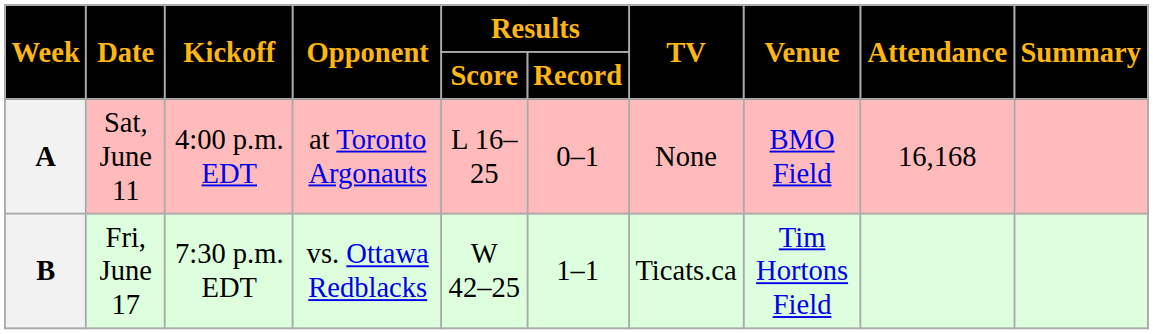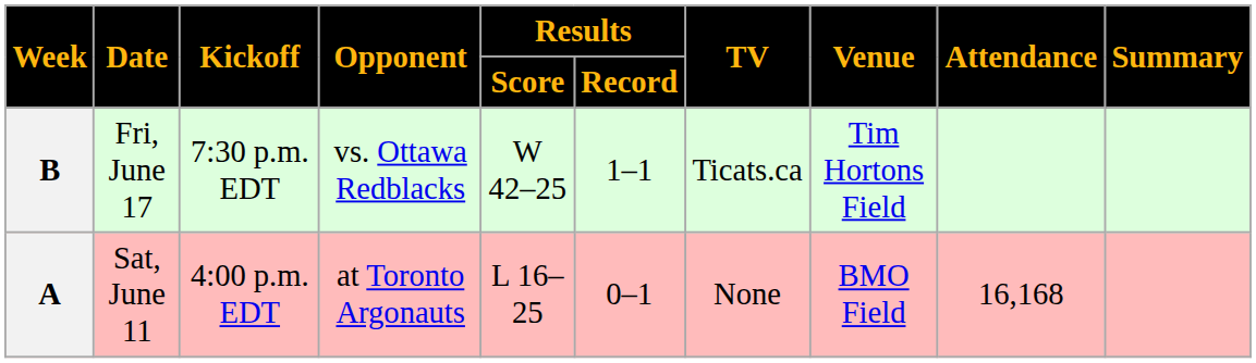rows swapped: A <-> B
